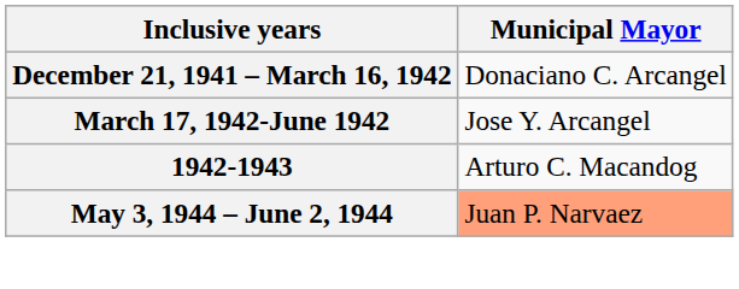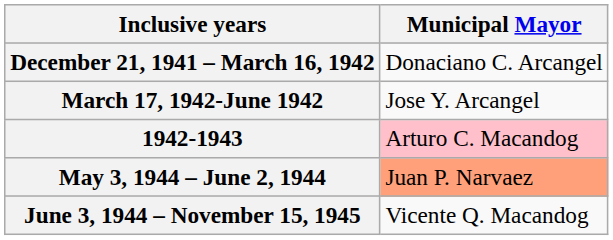1942-1943 | Municipal Mayor: no background -> pink background
+ row: June 3, 1944 – November 15, 1945 | Vicente Q. Macandog
